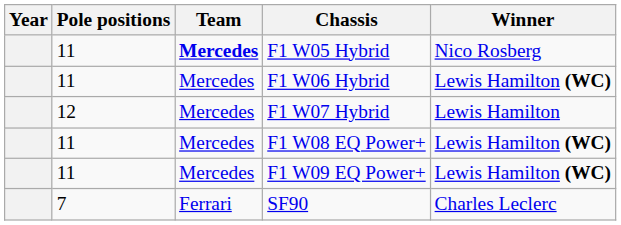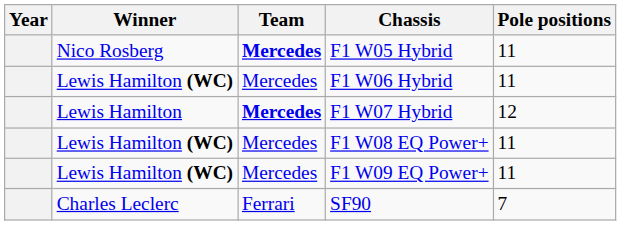columns swapped: Winner <-> Pole positions
F1 W07 Hybrid | Team: normal -> bold
